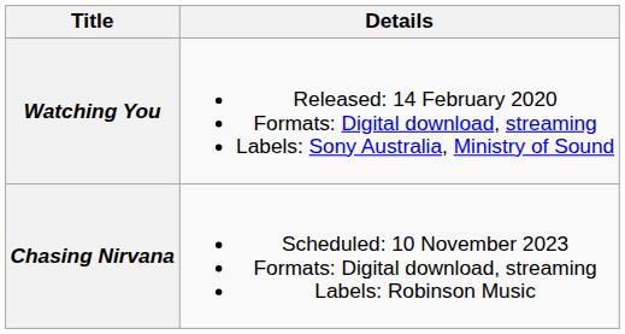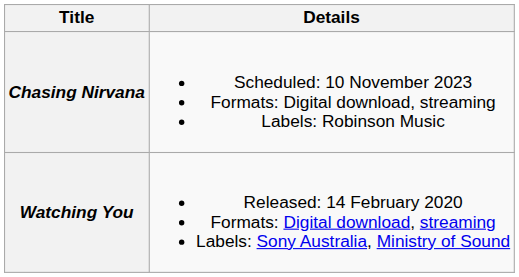rows swapped: Watching You <-> Chasing Nirvana
